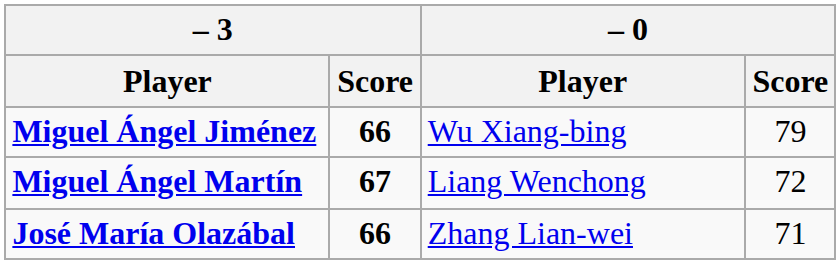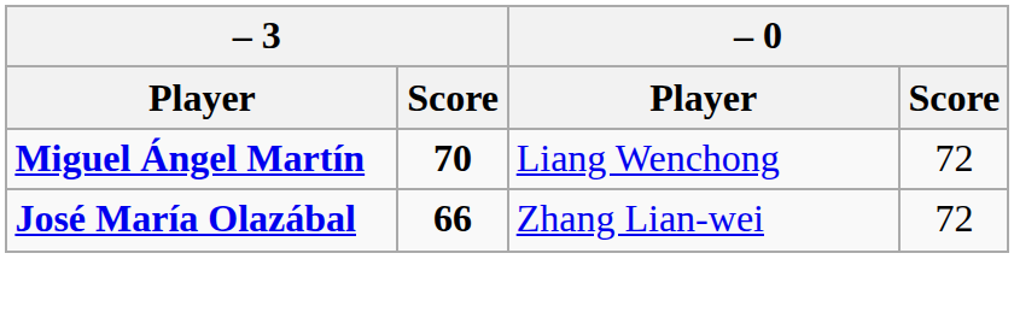- row: Miguel Ángel Jiménez | 66 | Wu Xiang-bing | 79
Miguel Ángel Martín | – 3 / Score: 67 -> 70
José María Olazábal | – 0 / Score: 71 -> 72
